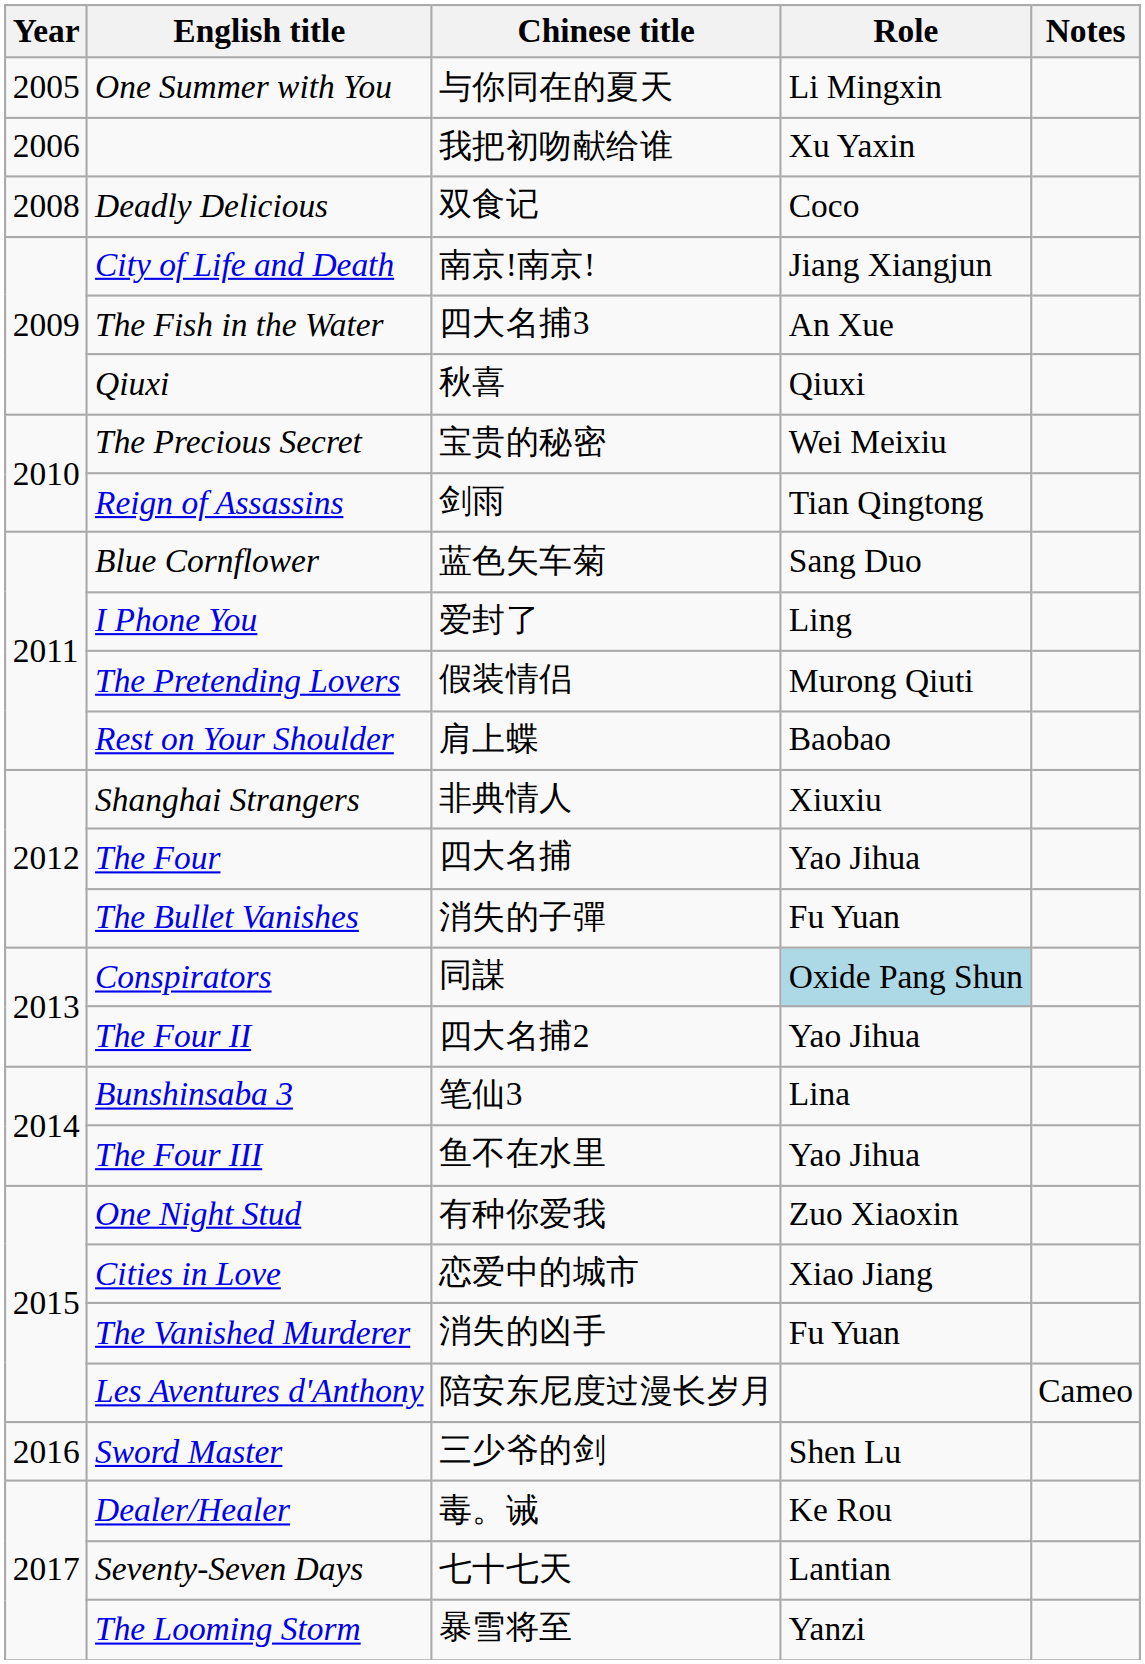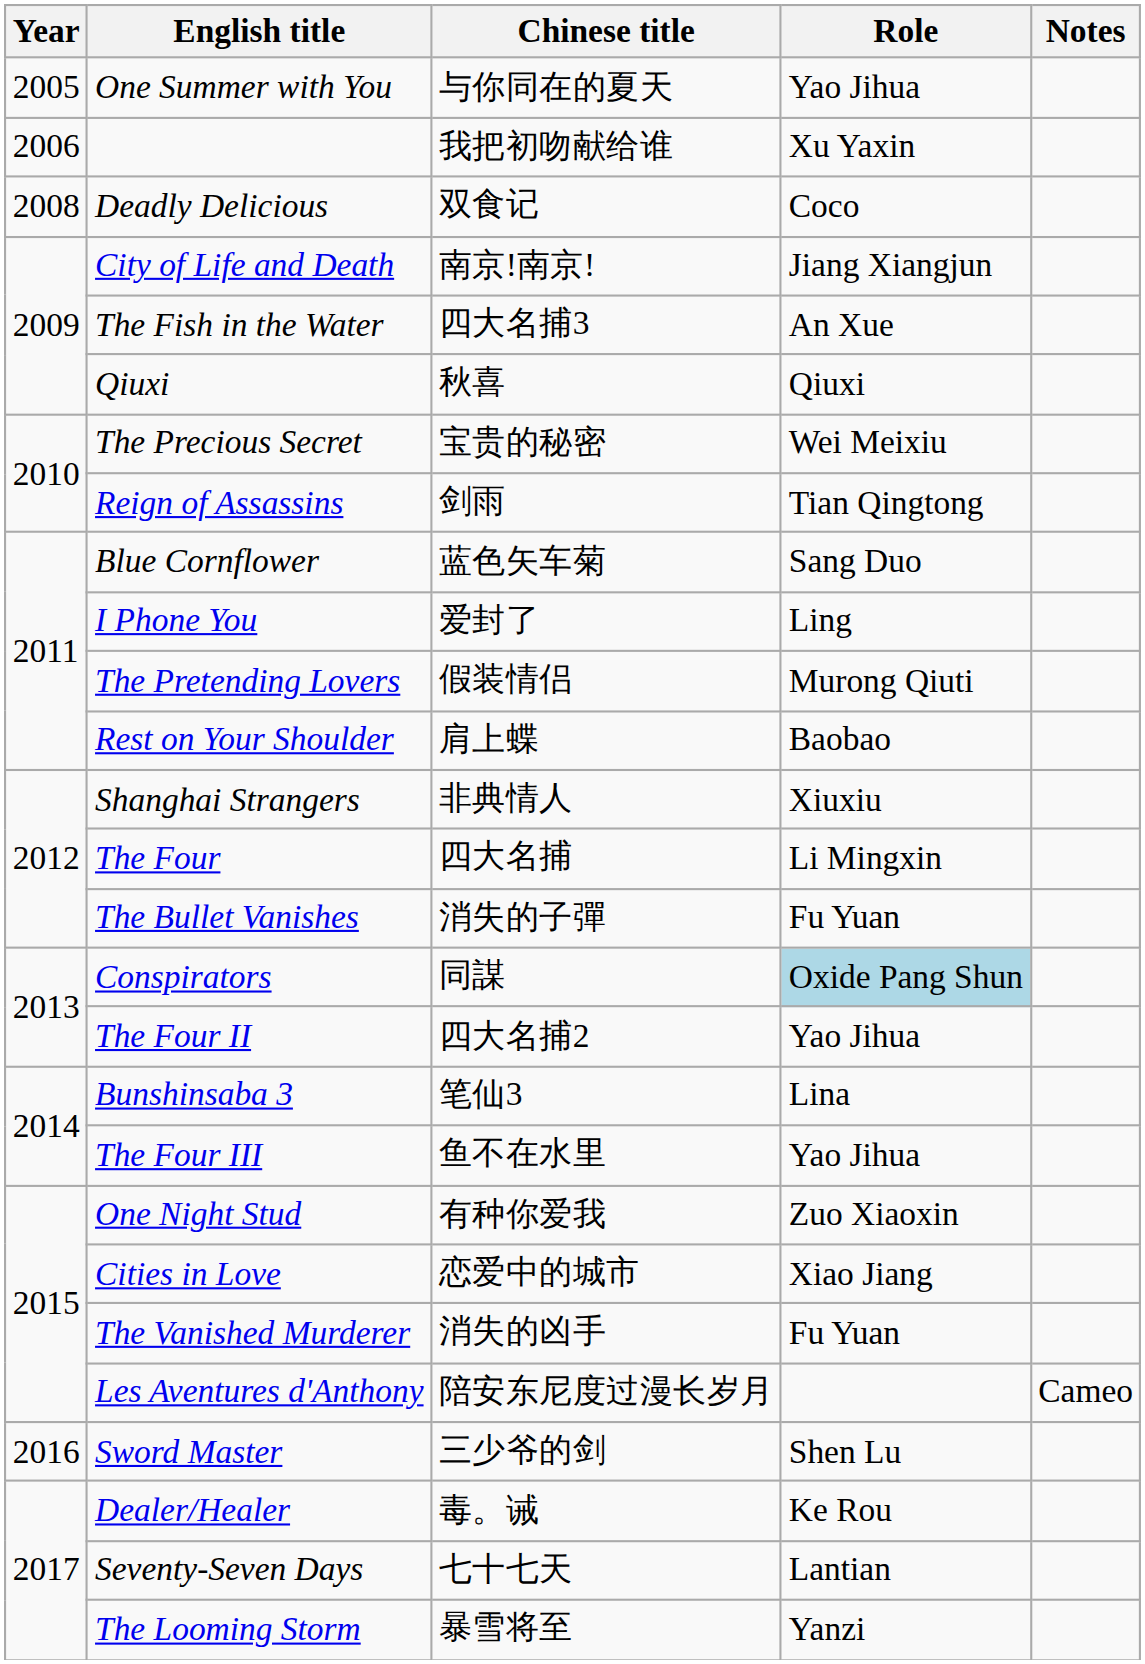One Summer with You | Role: Li Mingxin -> Yao Jihua
The Four | Role: Yao Jihua -> Li Mingxin
